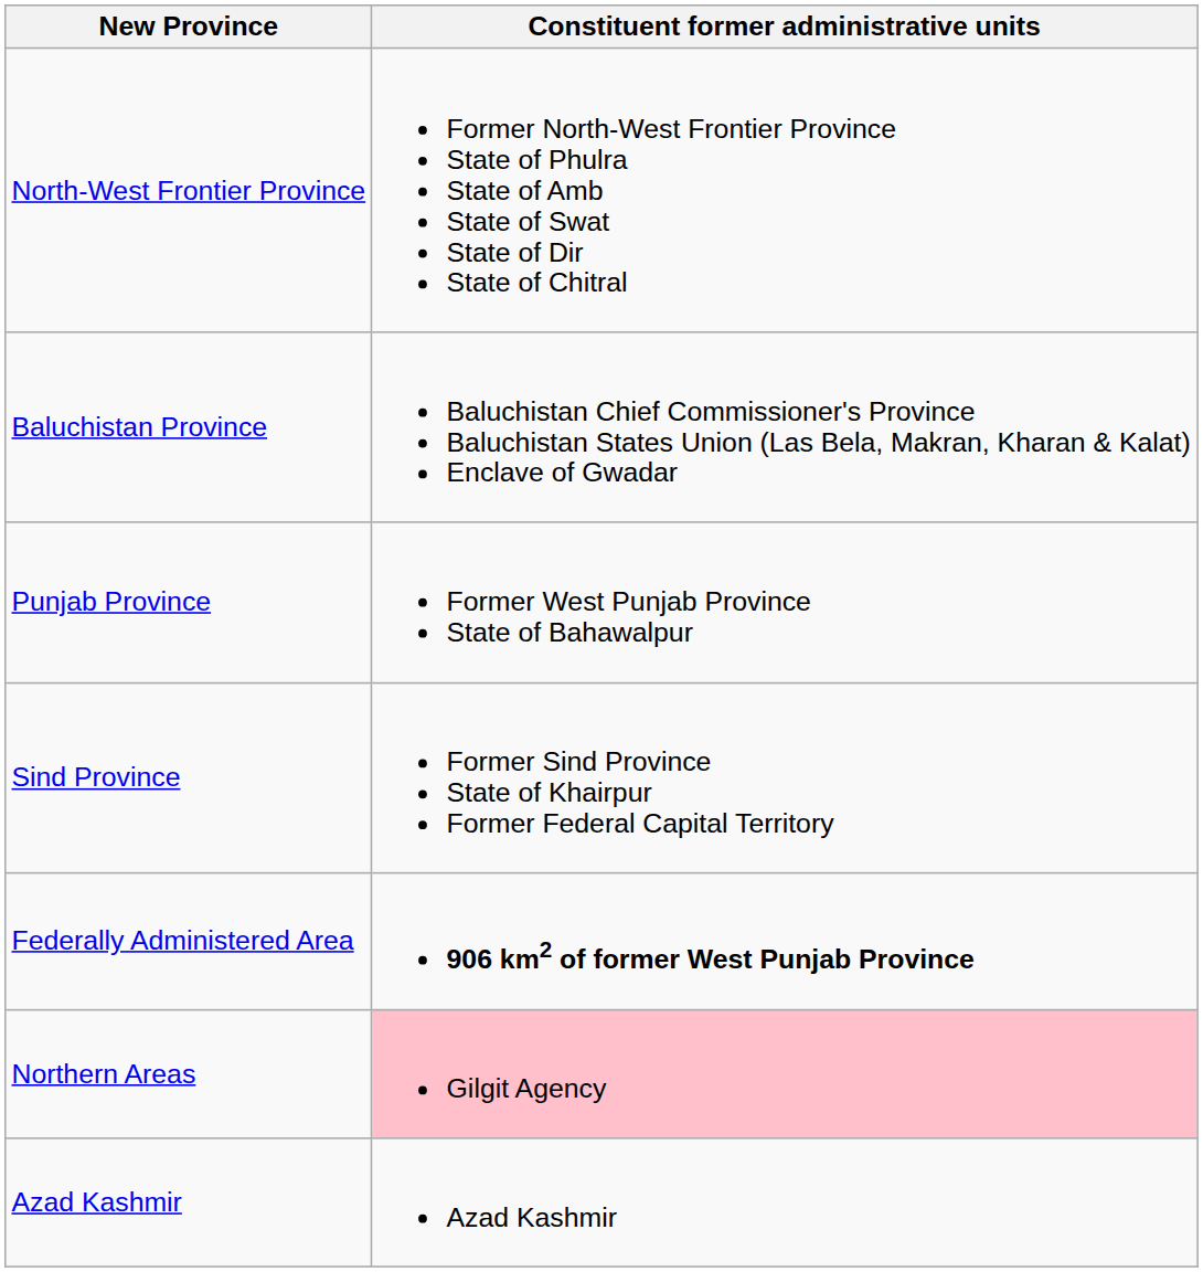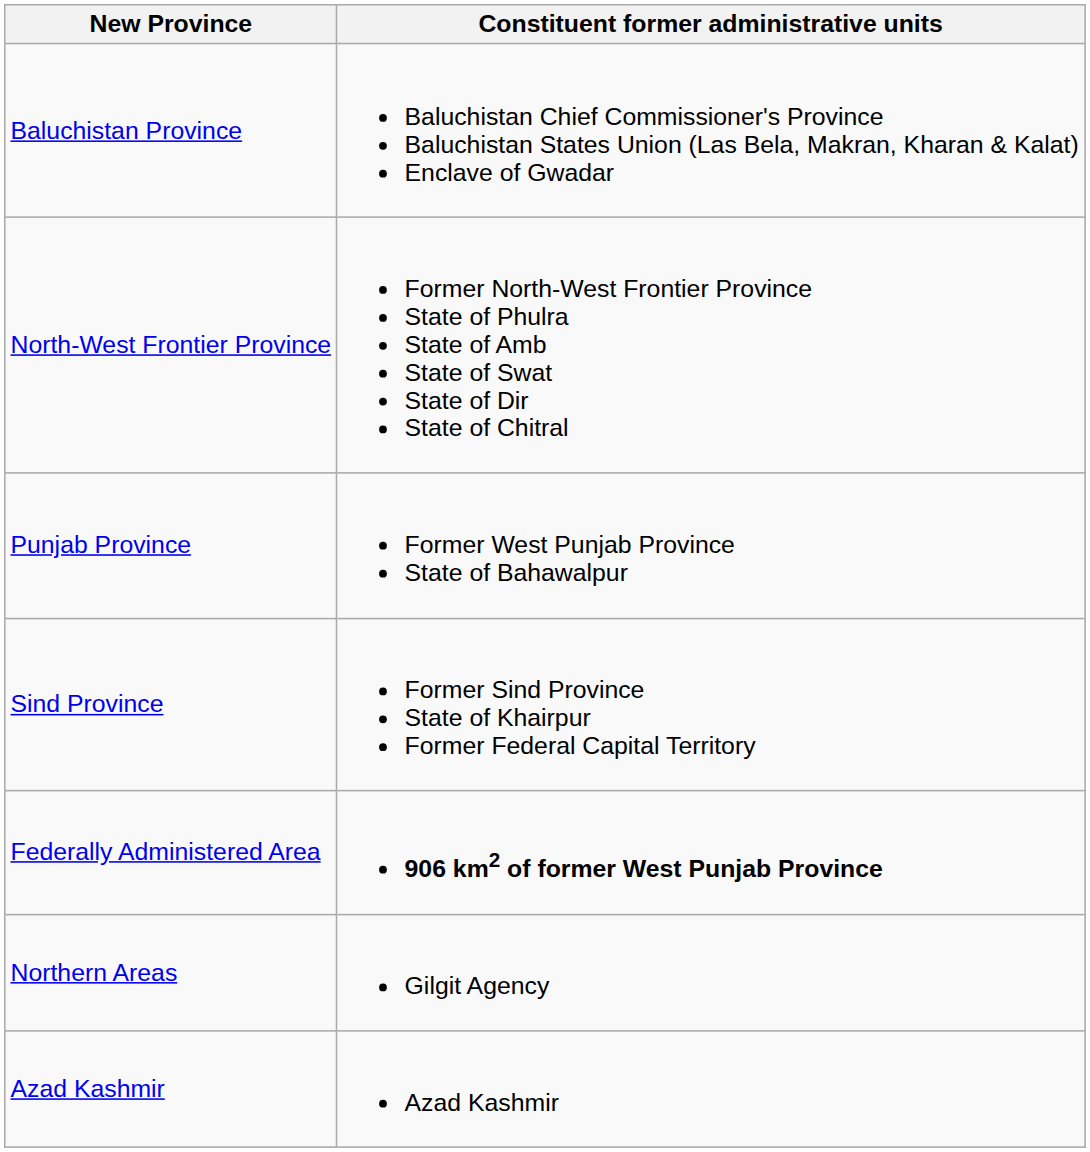rows swapped: Baluchistan Province <-> North-West Frontier Province
Northern Areas | Constituent former administrative units: pink background -> no background
